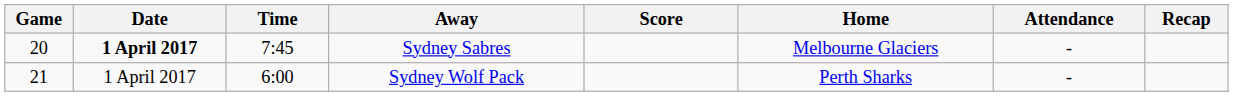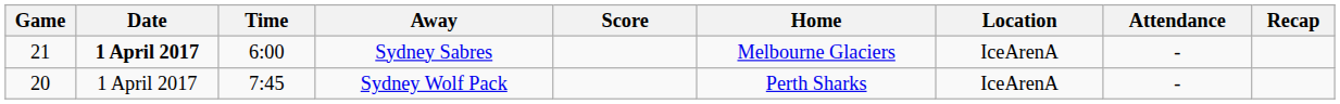+ column: Location | IceArenA | IceArenA
Sydney Sabres | Game: 20 -> 21
Sydney Sabres | Time: 7:45 -> 6:00
Sydney Wolf Pack | Game: 21 -> 20
Sydney Wolf Pack | Time: 6:00 -> 7:45
